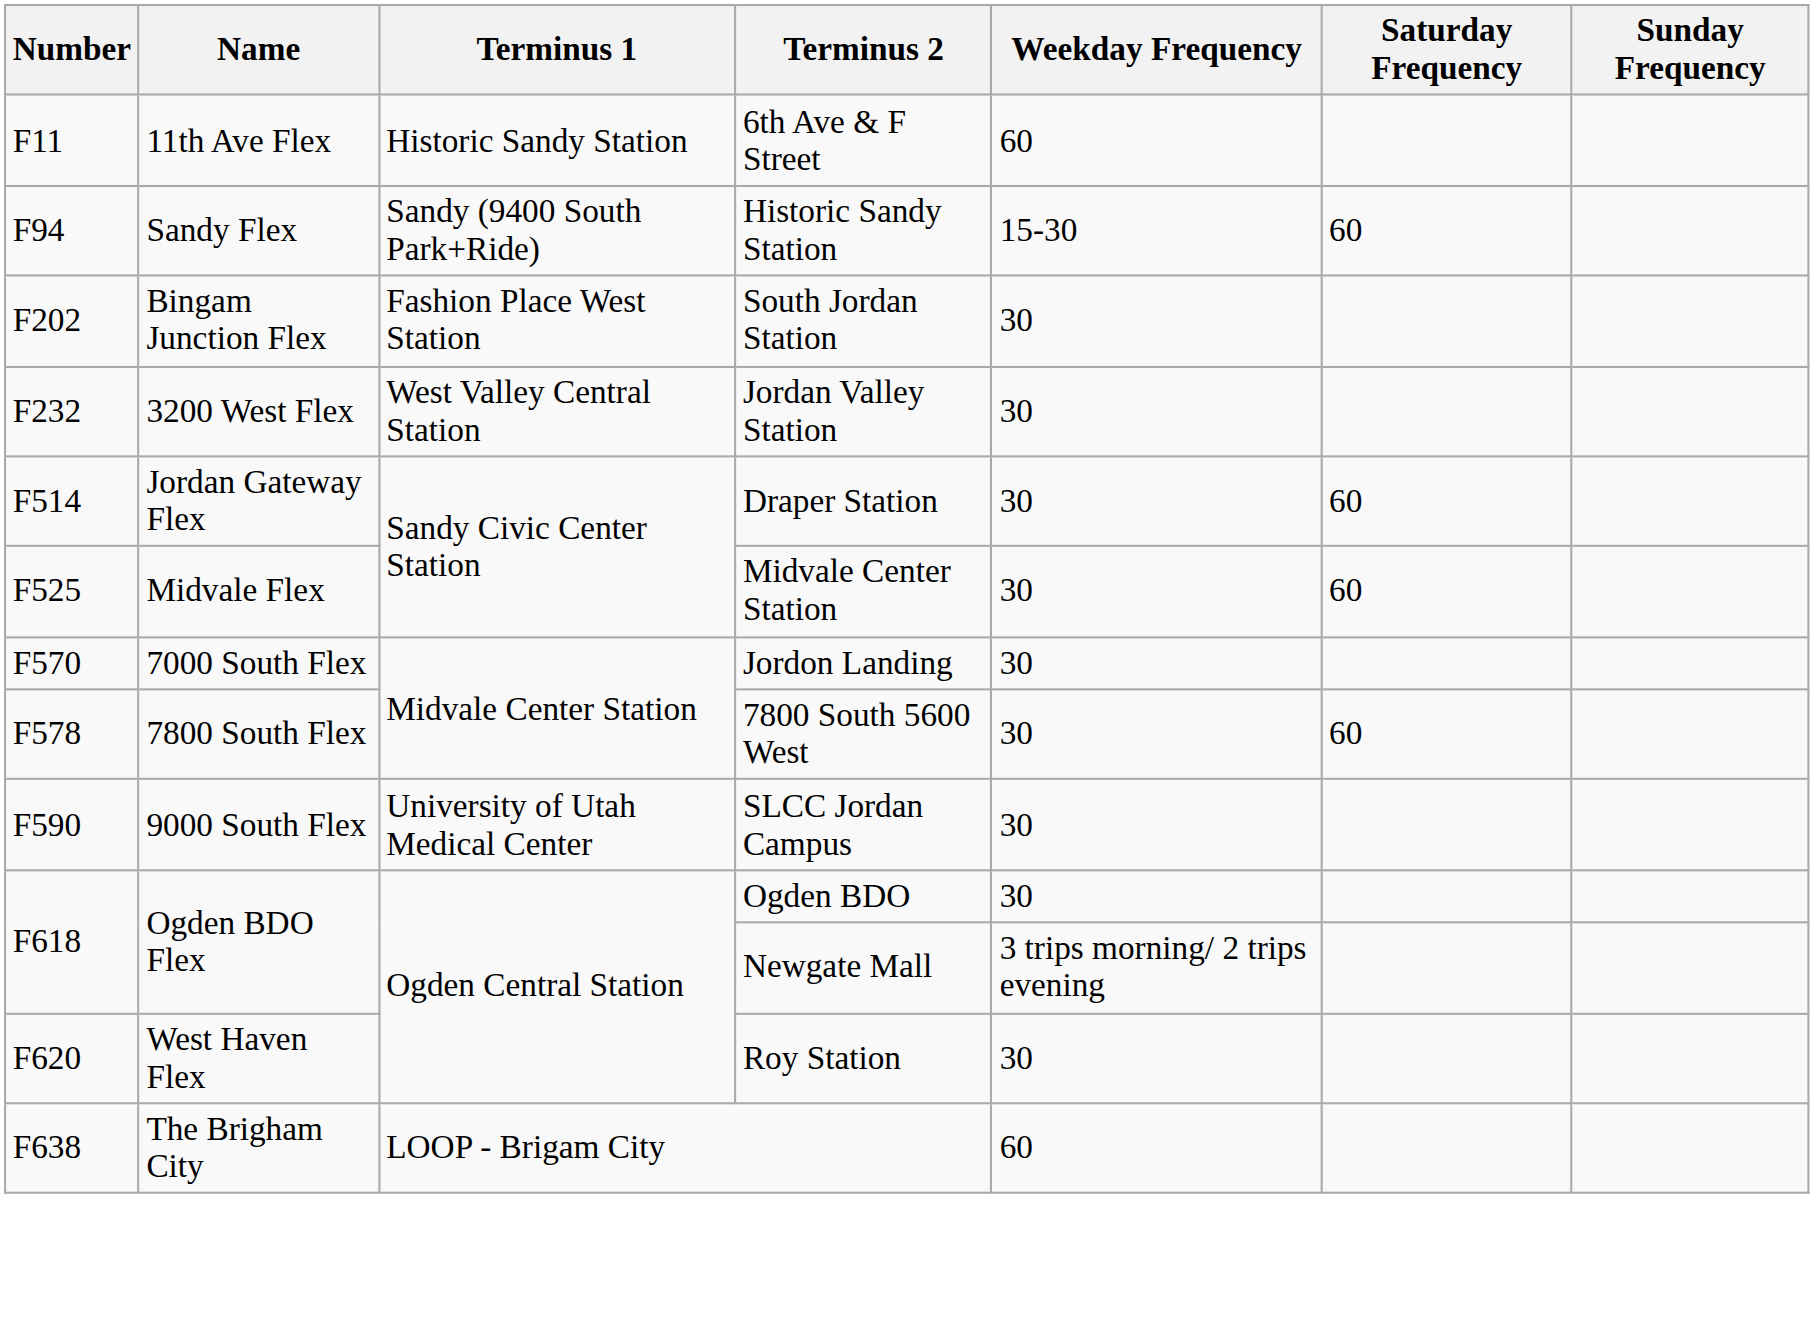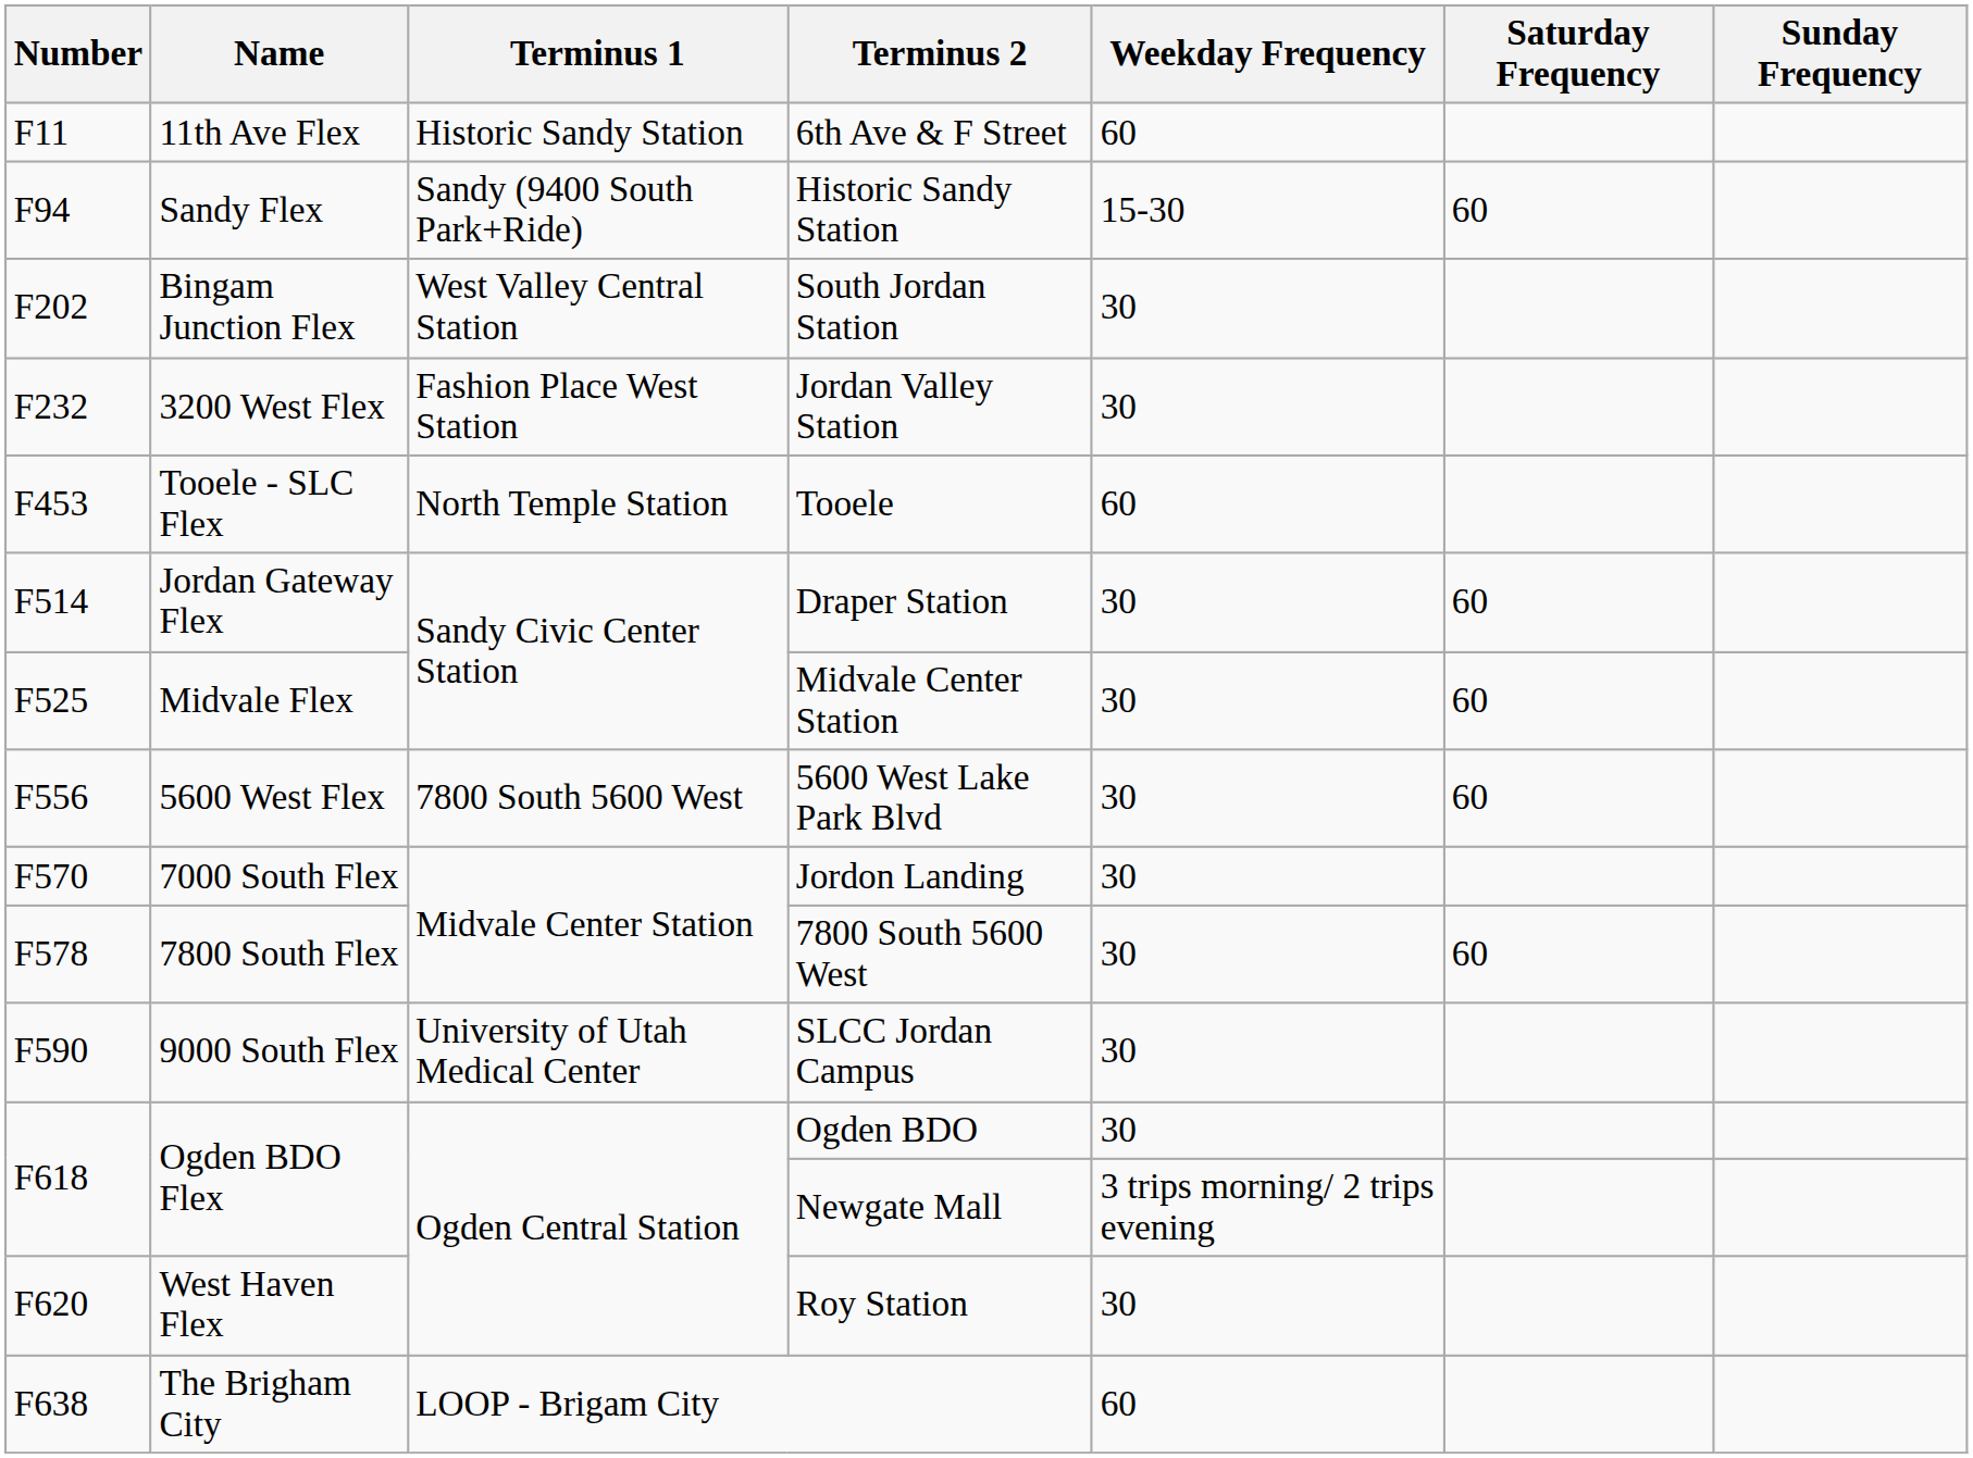South Jordan Station | Terminus 1: Fashion Place West Station -> West Valley Central Station
Jordan Valley Station | Terminus 1: West Valley Central Station -> Fashion Place West Station
+ row: F453 | Tooele - SLC Flex | North Temple Station | Tooele | 60
+ row: F556 | 5600 West Flex | 7800 South 5600 West | 5600 West Lake Park Blvd | 30 | 60
